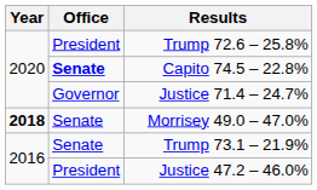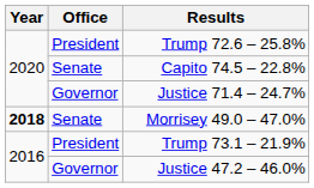Capito 74.5 – 22.8% | Office: bold -> normal
Trump 73.1 – 21.9% | Office: Senate -> President
Justice 47.2 – 46.0% | Office: President -> Governor
